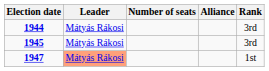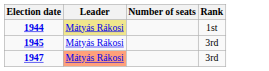- column: Alliance
1944 | Leader: no background -> khaki background
1944 | Rank: 3rd -> 1st
1947 | Rank: 1st -> 3rd
